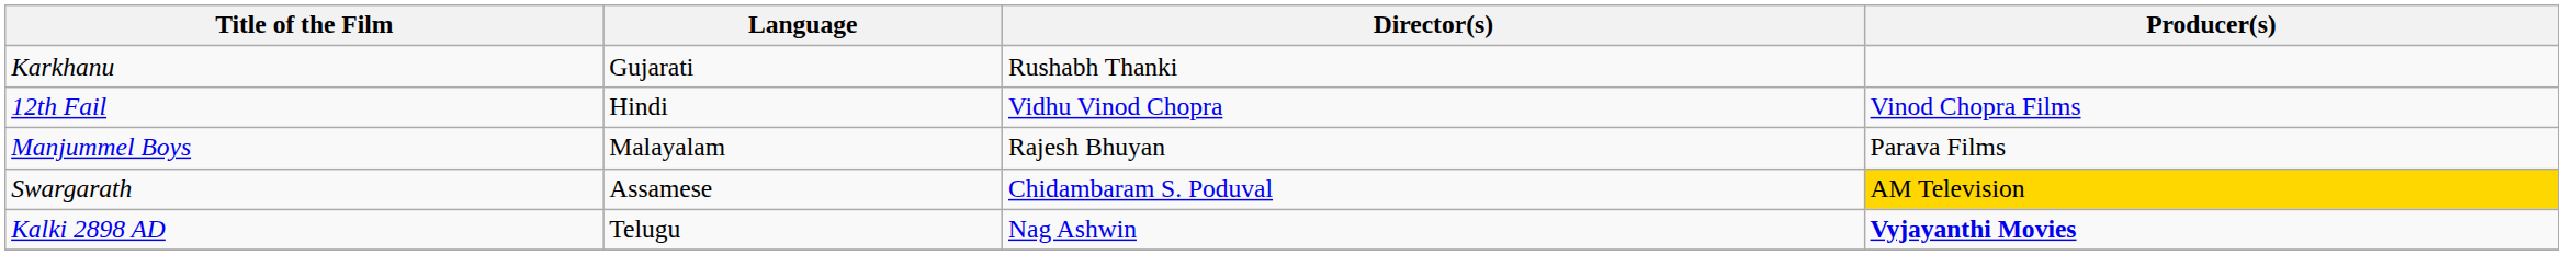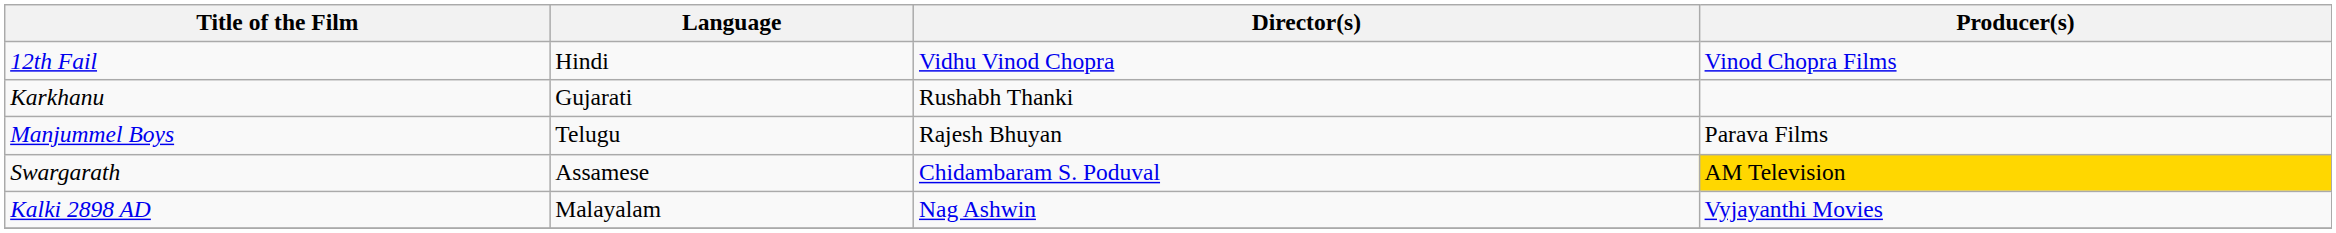rows swapped: Karkhanu <-> 12th Fail
Manjummel Boys | Language: Malayalam -> Telugu
Kalki 2898 AD | Language: Telugu -> Malayalam
Kalki 2898 AD | Producer(s): bold -> normal
